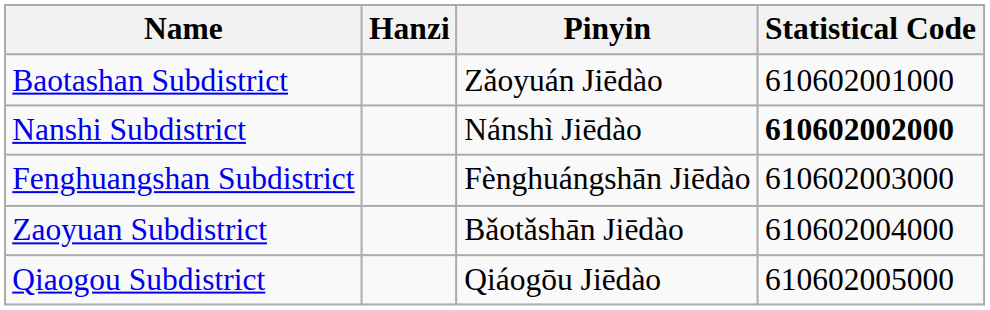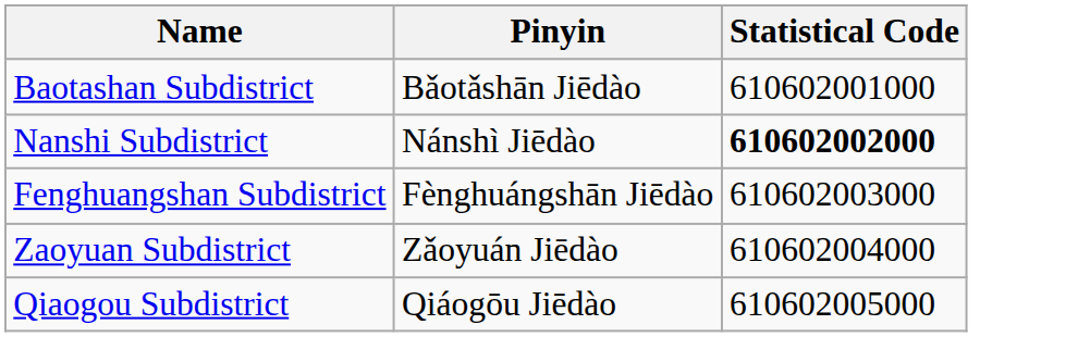- column: Hanzi
Baotashan Subdistrict | Pinyin: Zǎoyuán Jiēdào -> Bǎotǎshān Jiēdào
Zaoyuan Subdistrict | Pinyin: Bǎotǎshān Jiēdào -> Zǎoyuán Jiēdào
